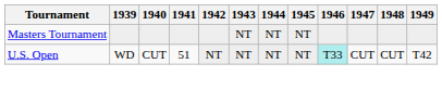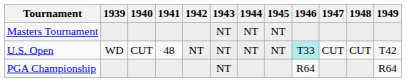U.S. Open | 1941: 51 -> 48
+ row: PGA Championship | NT | R64 | R64
